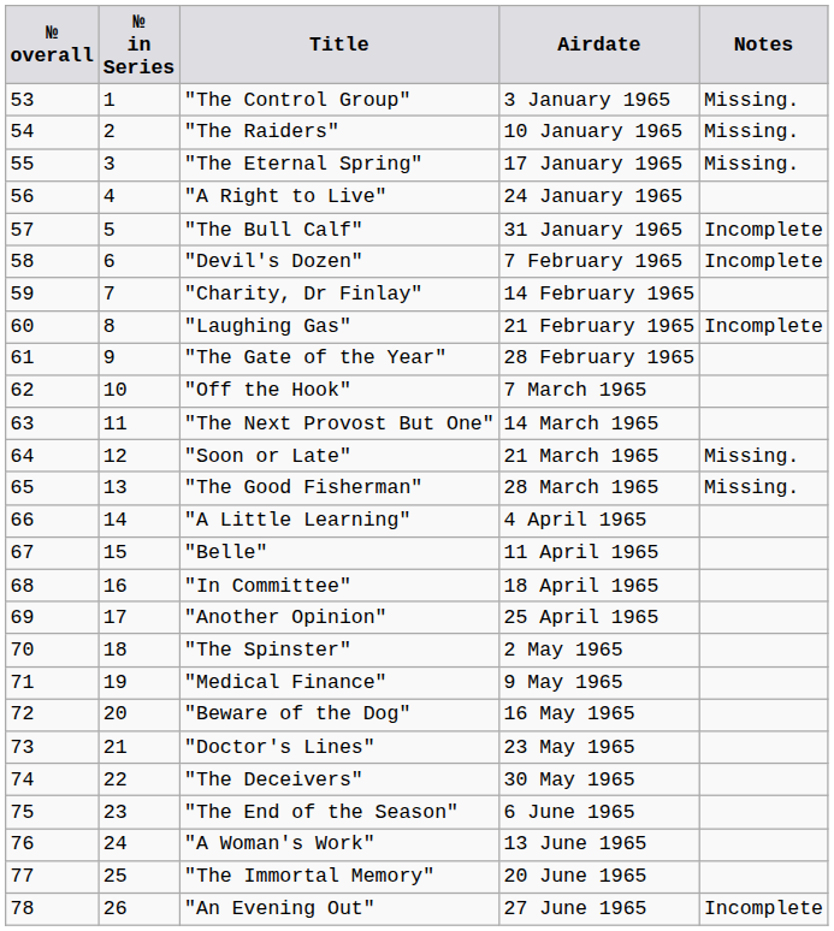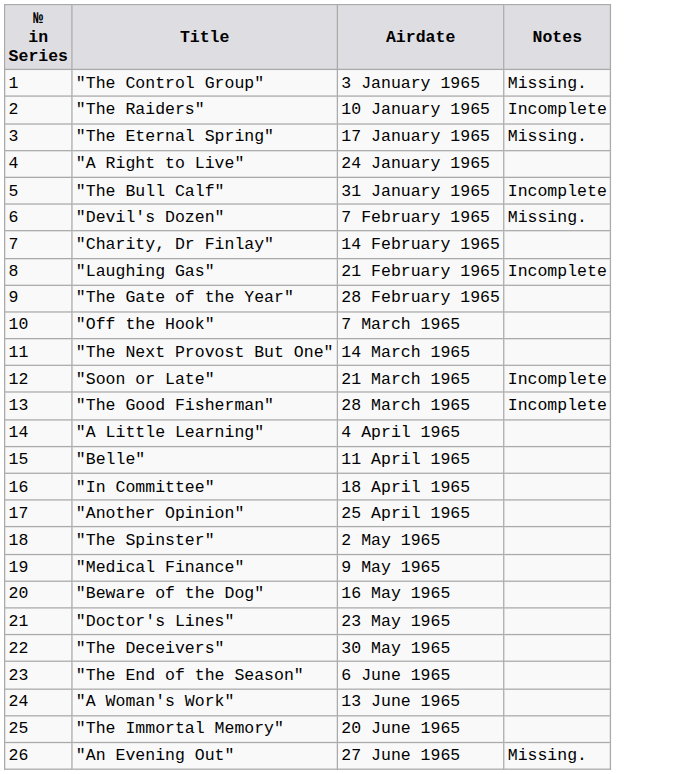- column: № overall | 53 | 54 | 55 | 56 | 57 | 58 | 59 | 60 | 61 | 62 | 63 | 64 | 65 | 66 | 67 | 68 | 69 | 70 | 71 | 72 | 73 | 74 | 75 | 76 | 77 | 78
"The Raiders" | Notes: Missing. -> Incomplete
"Devil's Dozen" | Notes: Incomplete -> Missing.
"Soon or Late" | Notes: Missing. -> Incomplete
"The Good Fisherman" | Notes: Missing. -> Incomplete
"An Evening Out" | Notes: Incomplete -> Missing.
